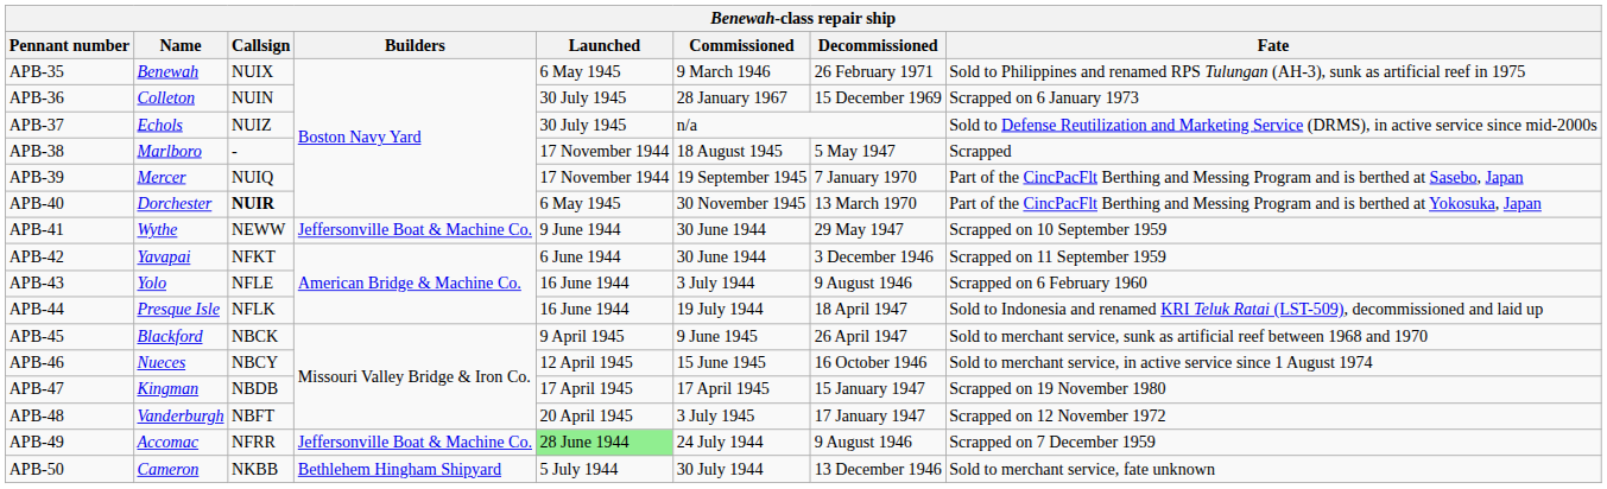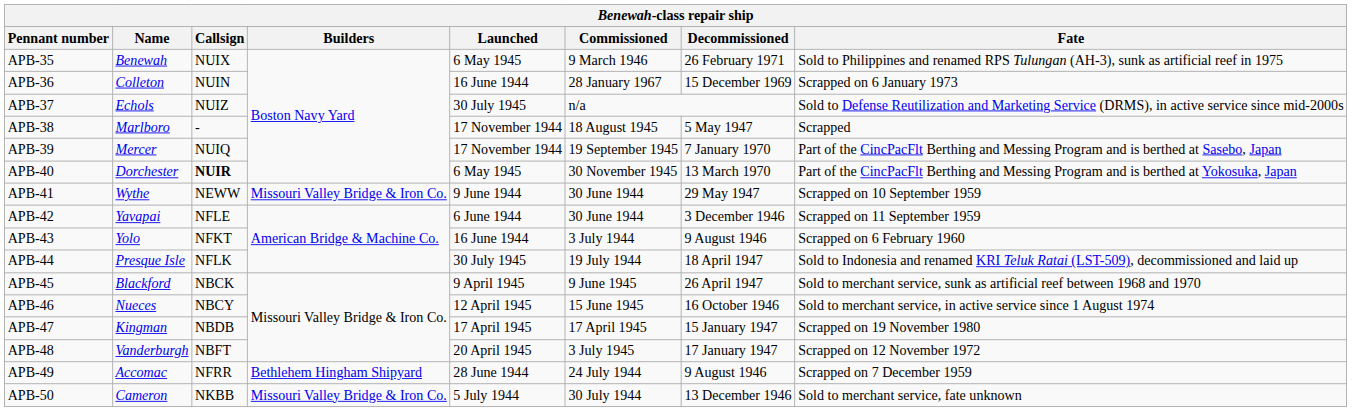APB-36 | Launched: 30 July 1945 -> 16 June 1944
APB-41 | Builders: Jeffersonville Boat & Machine Co. -> Missouri Valley Bridge & Iron Co.
APB-42 | Callsign: NFKT -> NFLE
APB-43 | Callsign: NFLE -> NFKT
APB-44 | Launched: 16 June 1944 -> 30 July 1945
APB-49 | Builders: Jeffersonville Boat & Machine Co. -> Bethlehem Hingham Shipyard
APB-49 | Launched: lightgreen background -> no background
APB-50 | Builders: Bethlehem Hingham Shipyard -> Missouri Valley Bridge & Iron Co.
